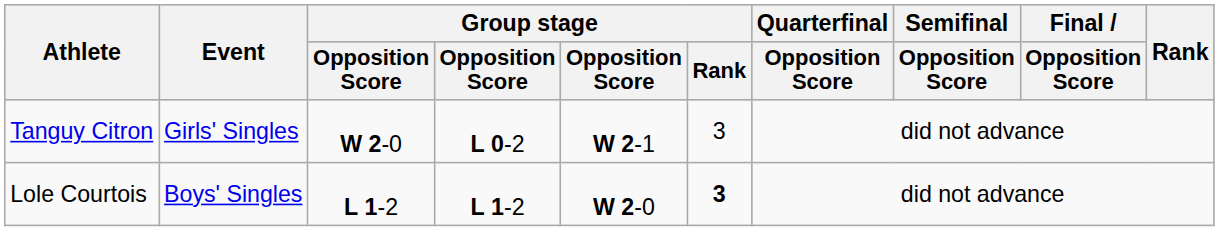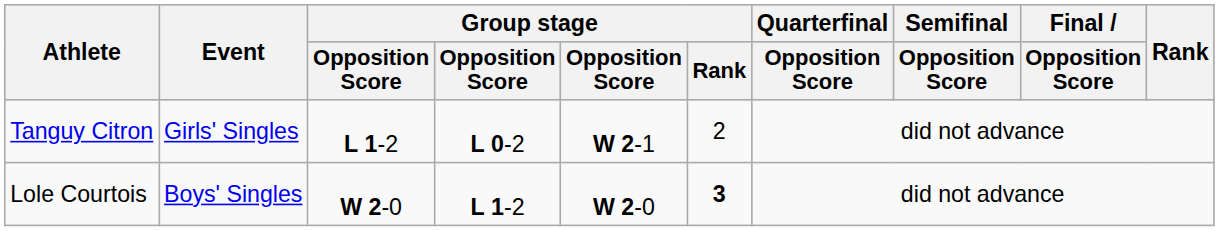Tanguy Citron | column 3: W 2-0 -> L 1-2
Tanguy Citron | Group stage / Rank: 3 -> 2
Lole Courtois | column 3: L 1-2 -> W 2-0
